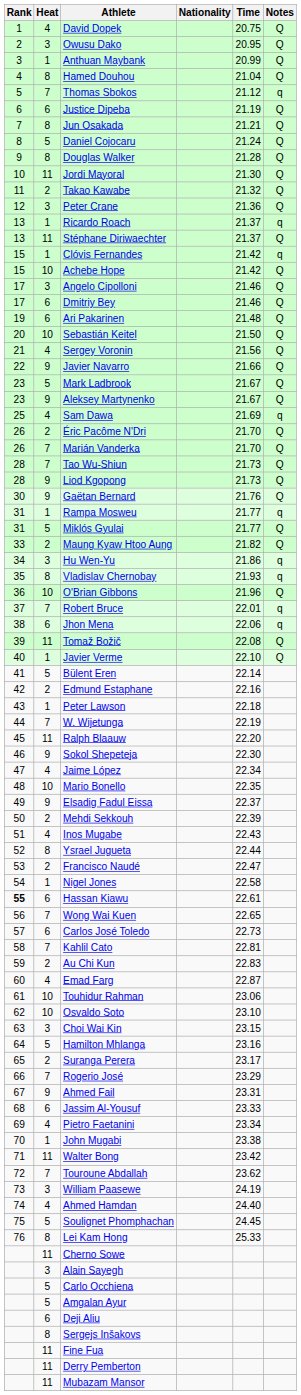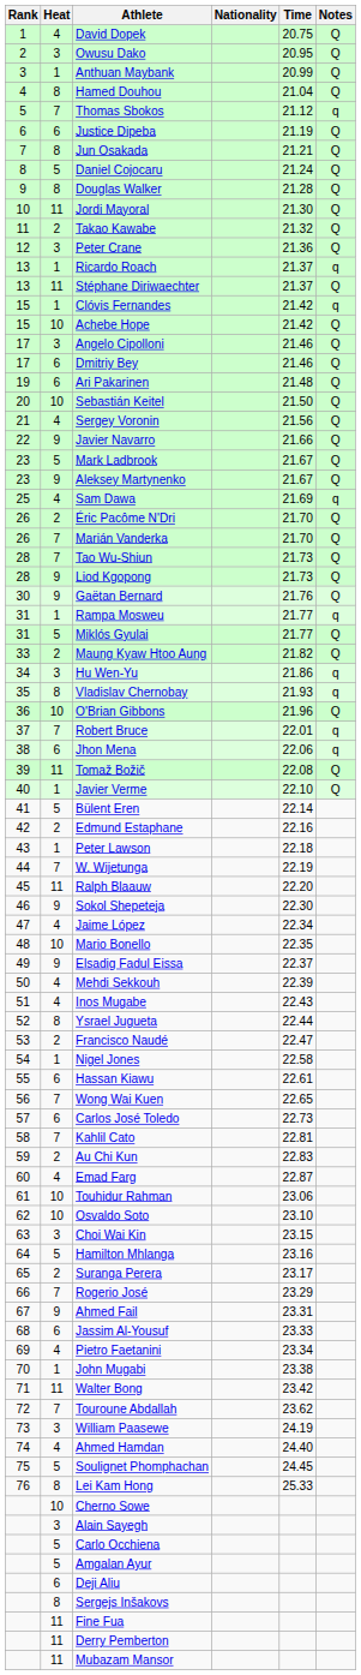Mehdi Sekkouh | Heat: 2 -> 4
Hassan Kiawu | Rank: bold -> normal
Cherno Sowe | Heat: 11 -> 10
